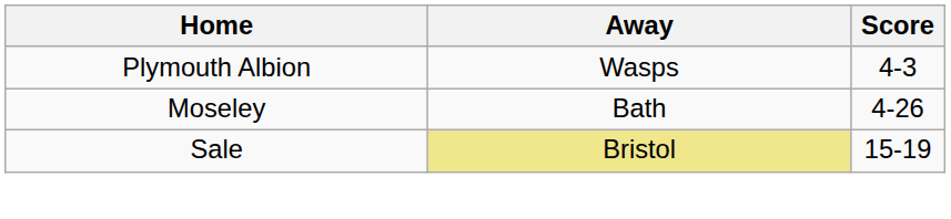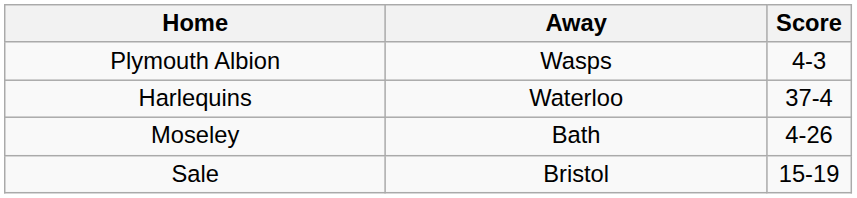+ row: Harlequins | Waterloo | 37-4
Sale | Away: khaki background -> no background
